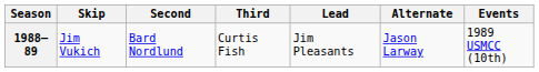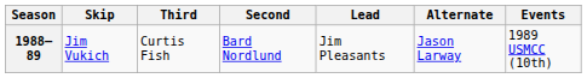columns swapped: Third <-> Second
